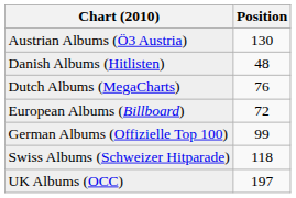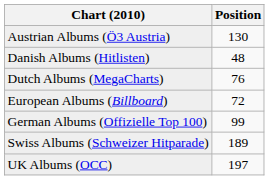Swiss Albums (Schweizer Hitparade) | Position: 118 -> 189
